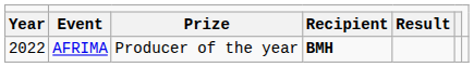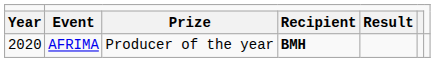AFRIMA | column 1: 2022 -> 2020
